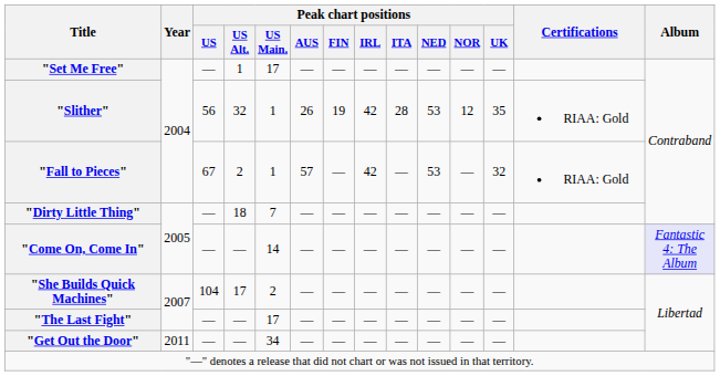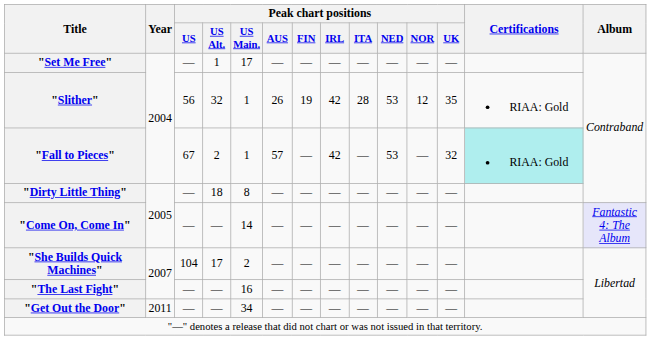"Fall to Pieces" | Certifications: no background -> paleturquoise background
"Dirty Little Thing" | Peak chart positions / US Main.: 7 -> 8
"The Last Fight" | Peak chart positions / US Main.: 17 -> 16
